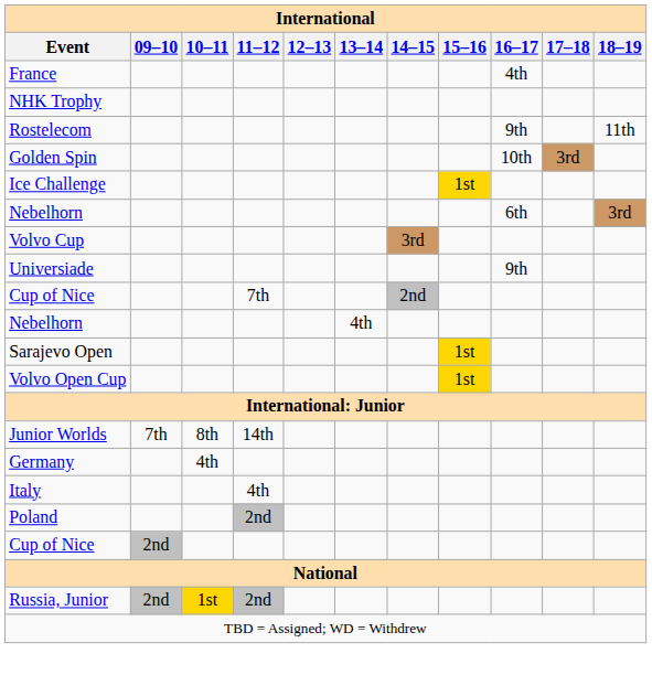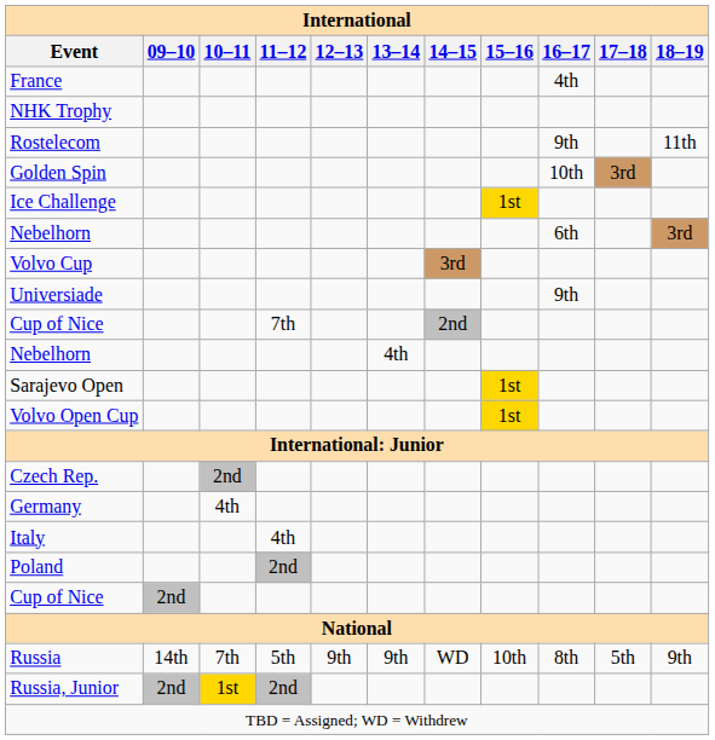- row: Junior Worlds | 7th | 8th | 14th
+ row: Czech Rep. | 2nd
+ row: Russia | 14th | 7th | 5th | 9th | 9th | WD | 10th | 8th | 5th | 9th
